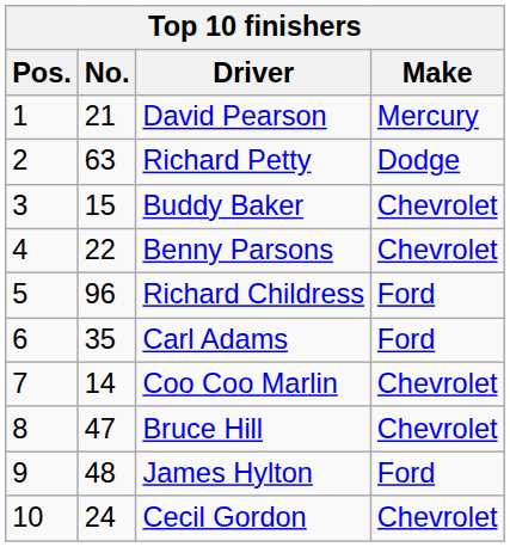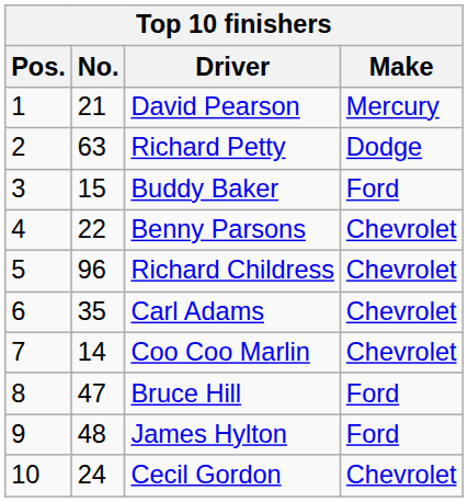Buddy Baker | Make: Chevrolet -> Ford
Richard Childress | Make: Ford -> Chevrolet
Carl Adams | Make: Ford -> Chevrolet
Bruce Hill | Make: Chevrolet -> Ford
